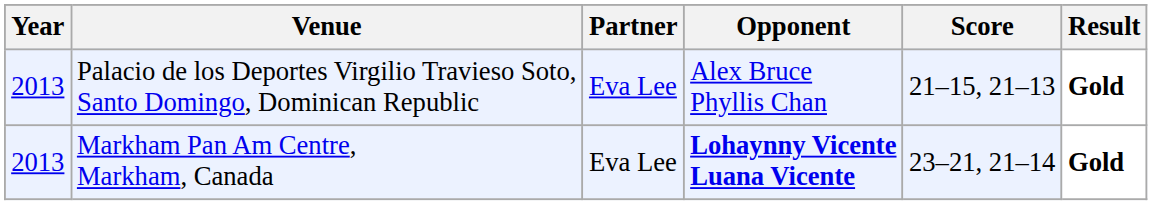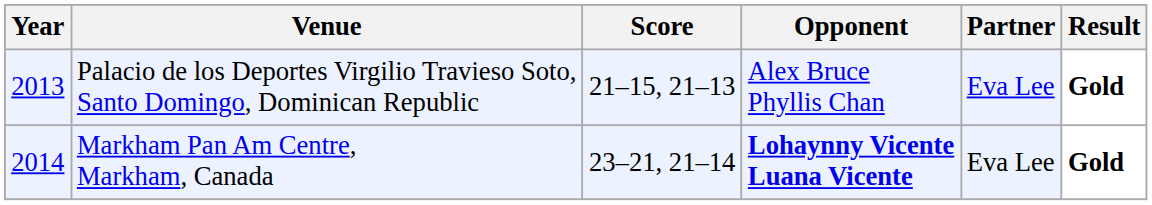columns swapped: Partner <-> Score
Markham Pan Am Centre, Markham, Canada | Year: 2013 -> 2014
